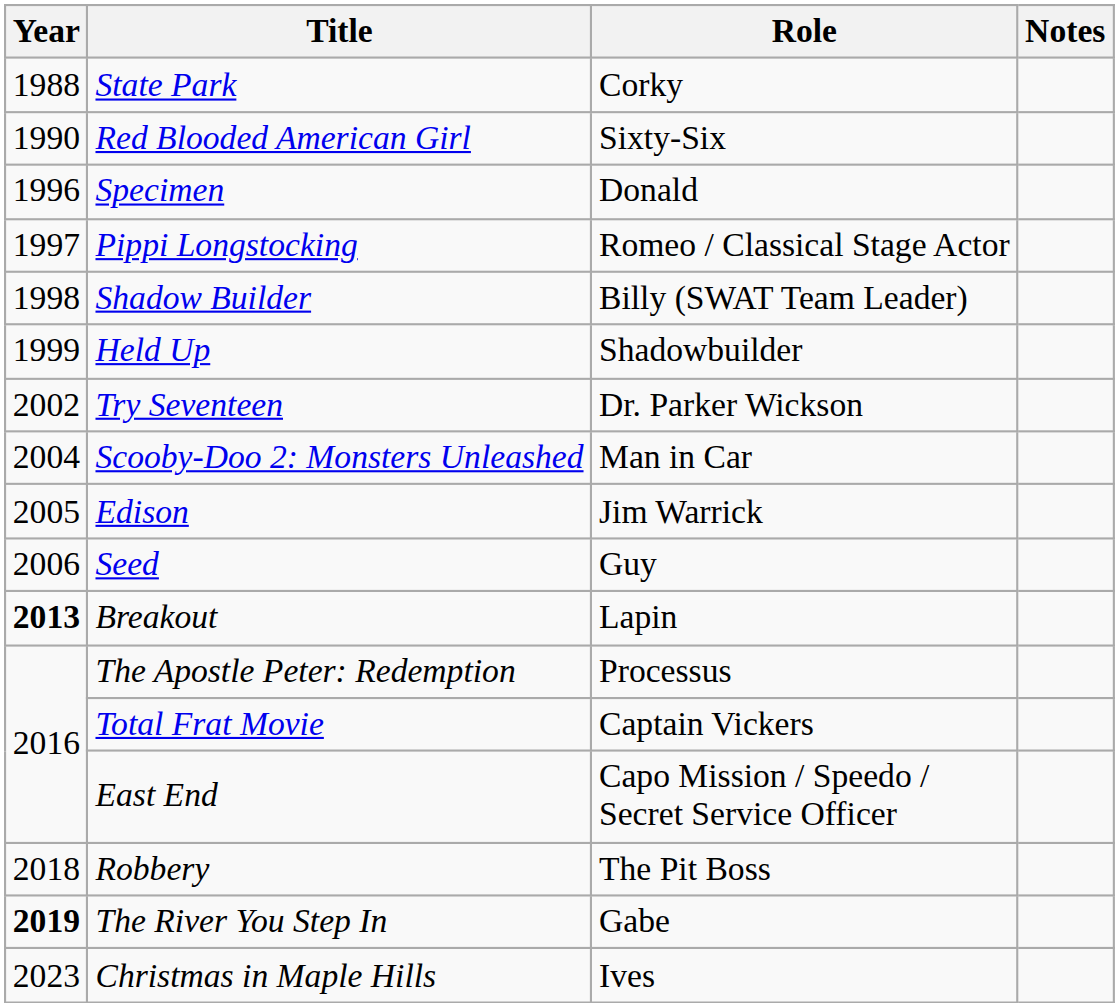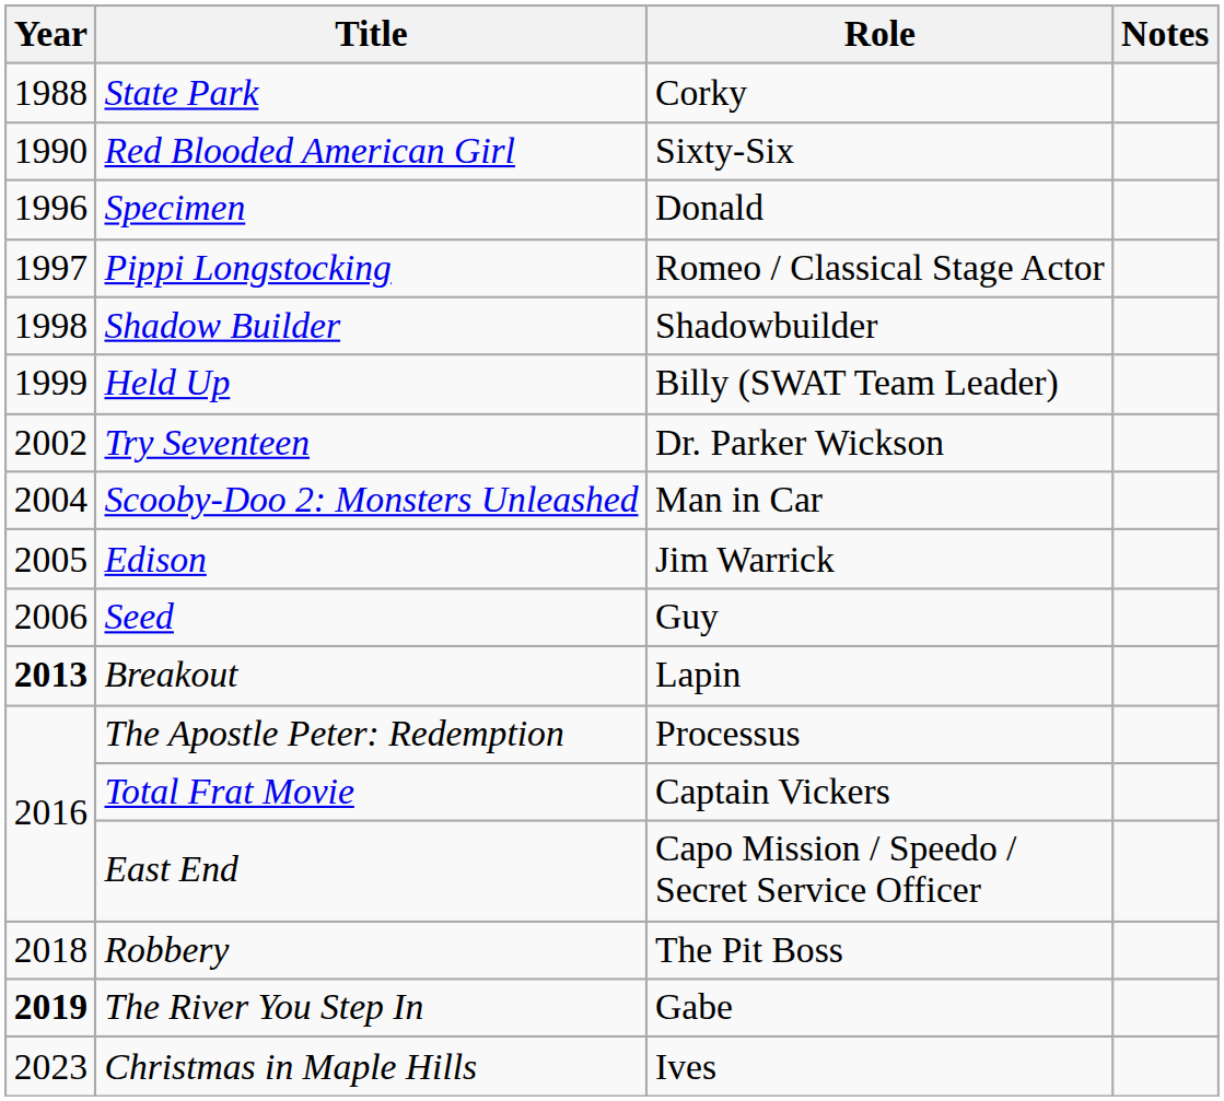Shadow Builder | Role: Billy (SWAT Team Leader) -> Shadowbuilder
Held Up | Role: Shadowbuilder -> Billy (SWAT Team Leader)
